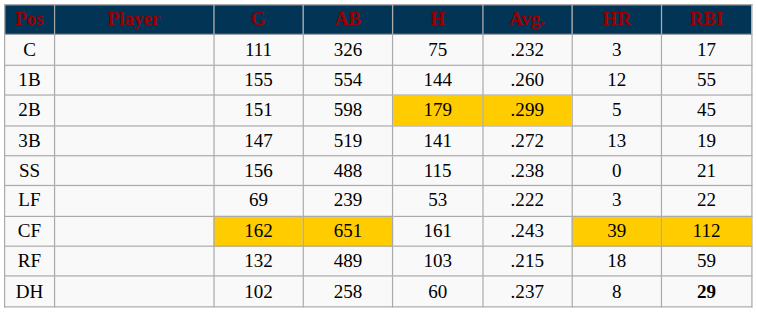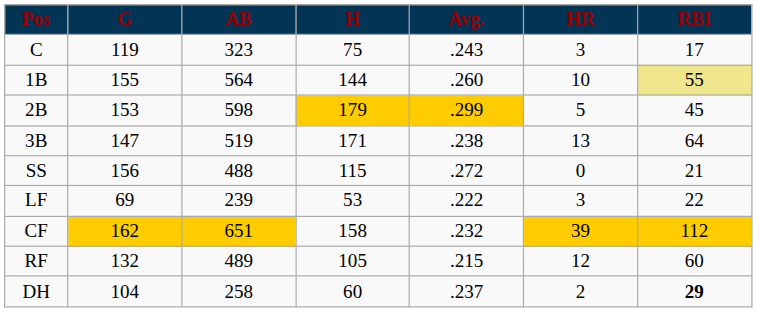- column: Player
C | G: 111 -> 119
C | AB: 326 -> 323
C | Avg.: .232 -> .243
1B | AB: 554 -> 564
1B | HR: 12 -> 10
1B | RBI: no background -> khaki background
2B | G: 151 -> 153
3B | H: 141 -> 171
3B | Avg.: .272 -> .238
3B | RBI: 19 -> 64
SS | Avg.: .238 -> .272
CF | H: 161 -> 158
CF | Avg.: .243 -> .232
RF | H: 103 -> 105
RF | HR: 18 -> 12
RF | RBI: 59 -> 60
DH | G: 102 -> 104
DH | HR: 8 -> 2
